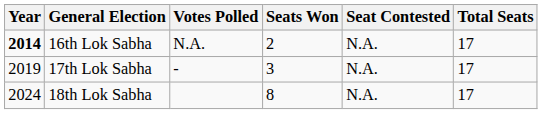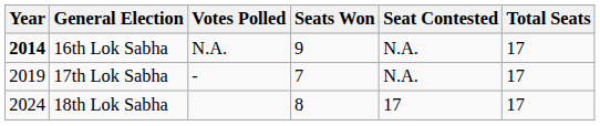16th Lok Sabha | Seats Won: 2 -> 9
17th Lok Sabha | Seats Won: 3 -> 7
18th Lok Sabha | Seat Contested: N.A. -> 17
